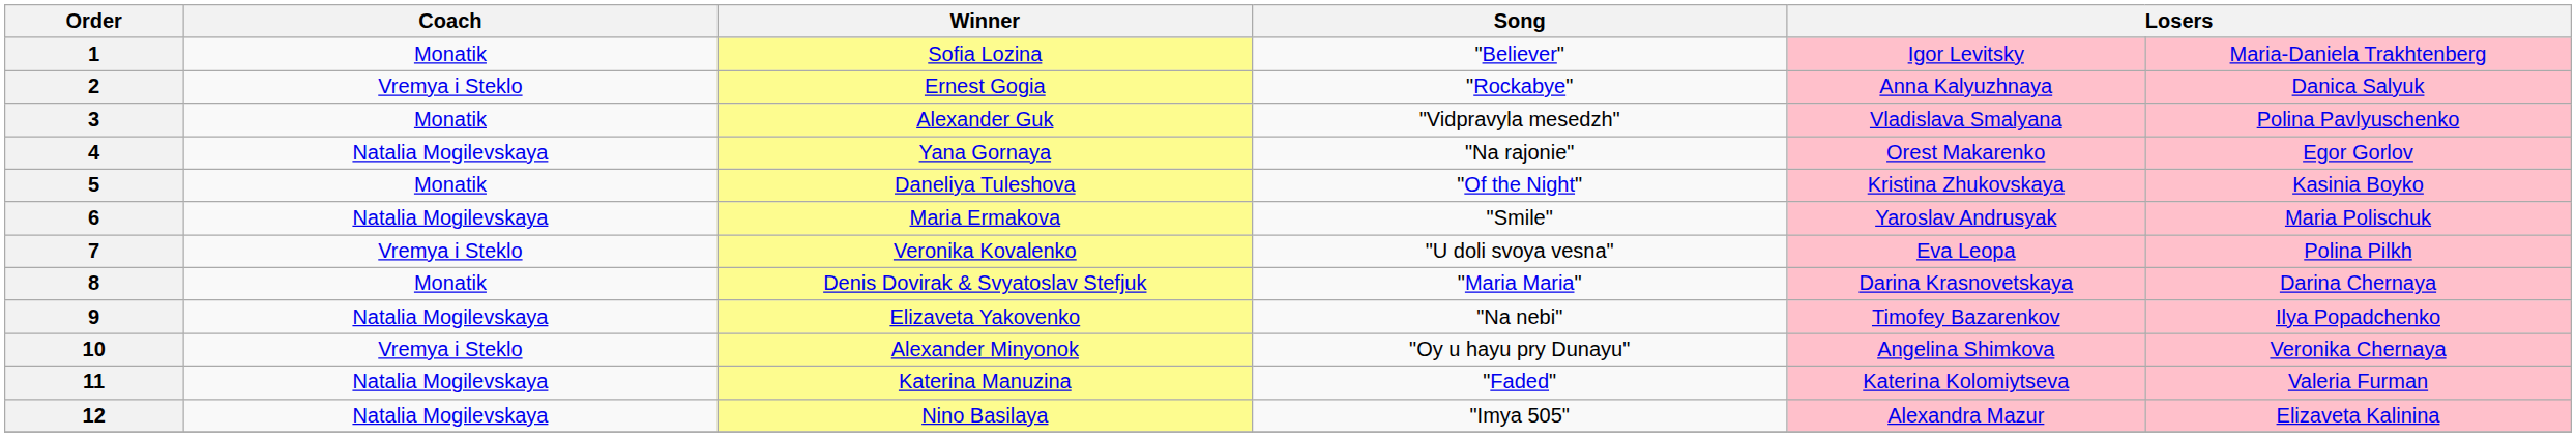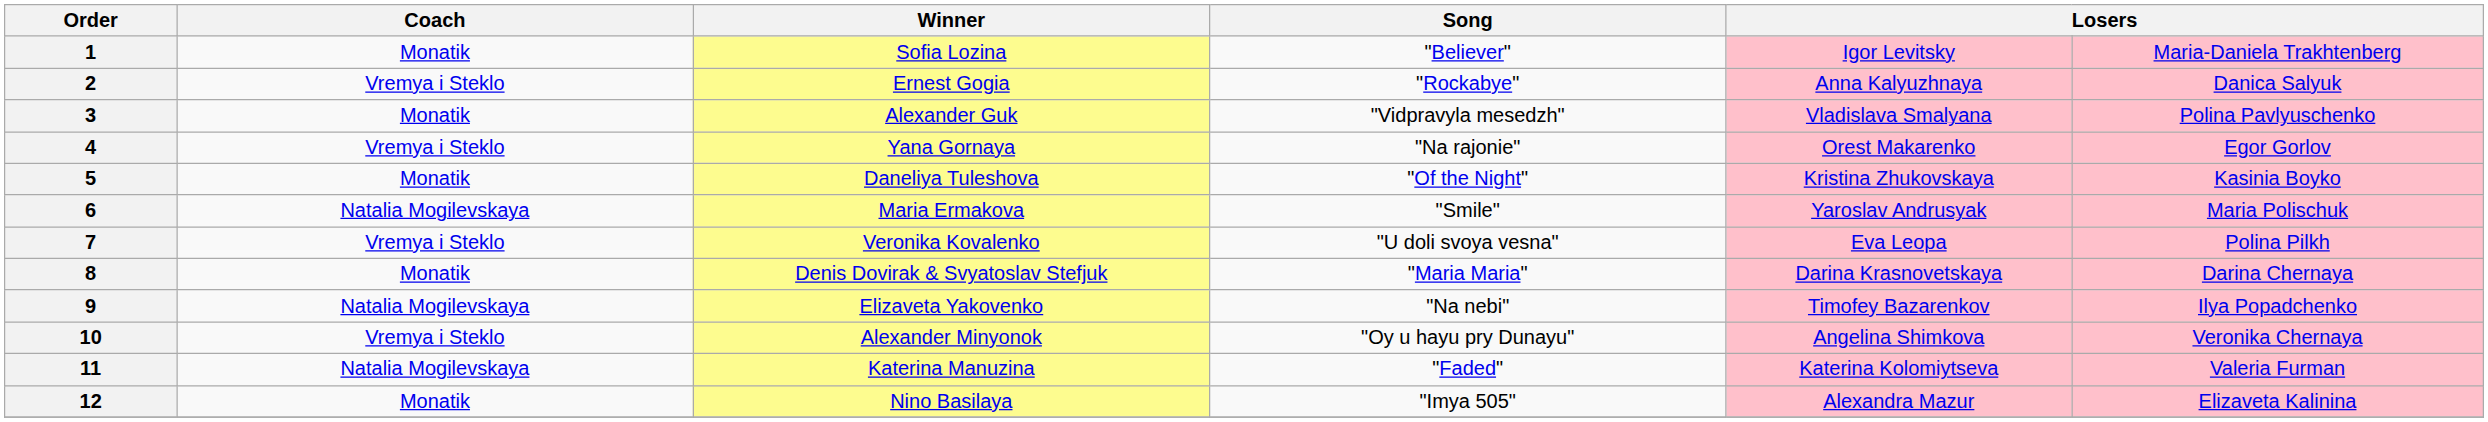4 | Coach: Natalia Mogilevskaya -> Vremya i Steklo
12 | Coach: Natalia Mogilevskaya -> Monatik
